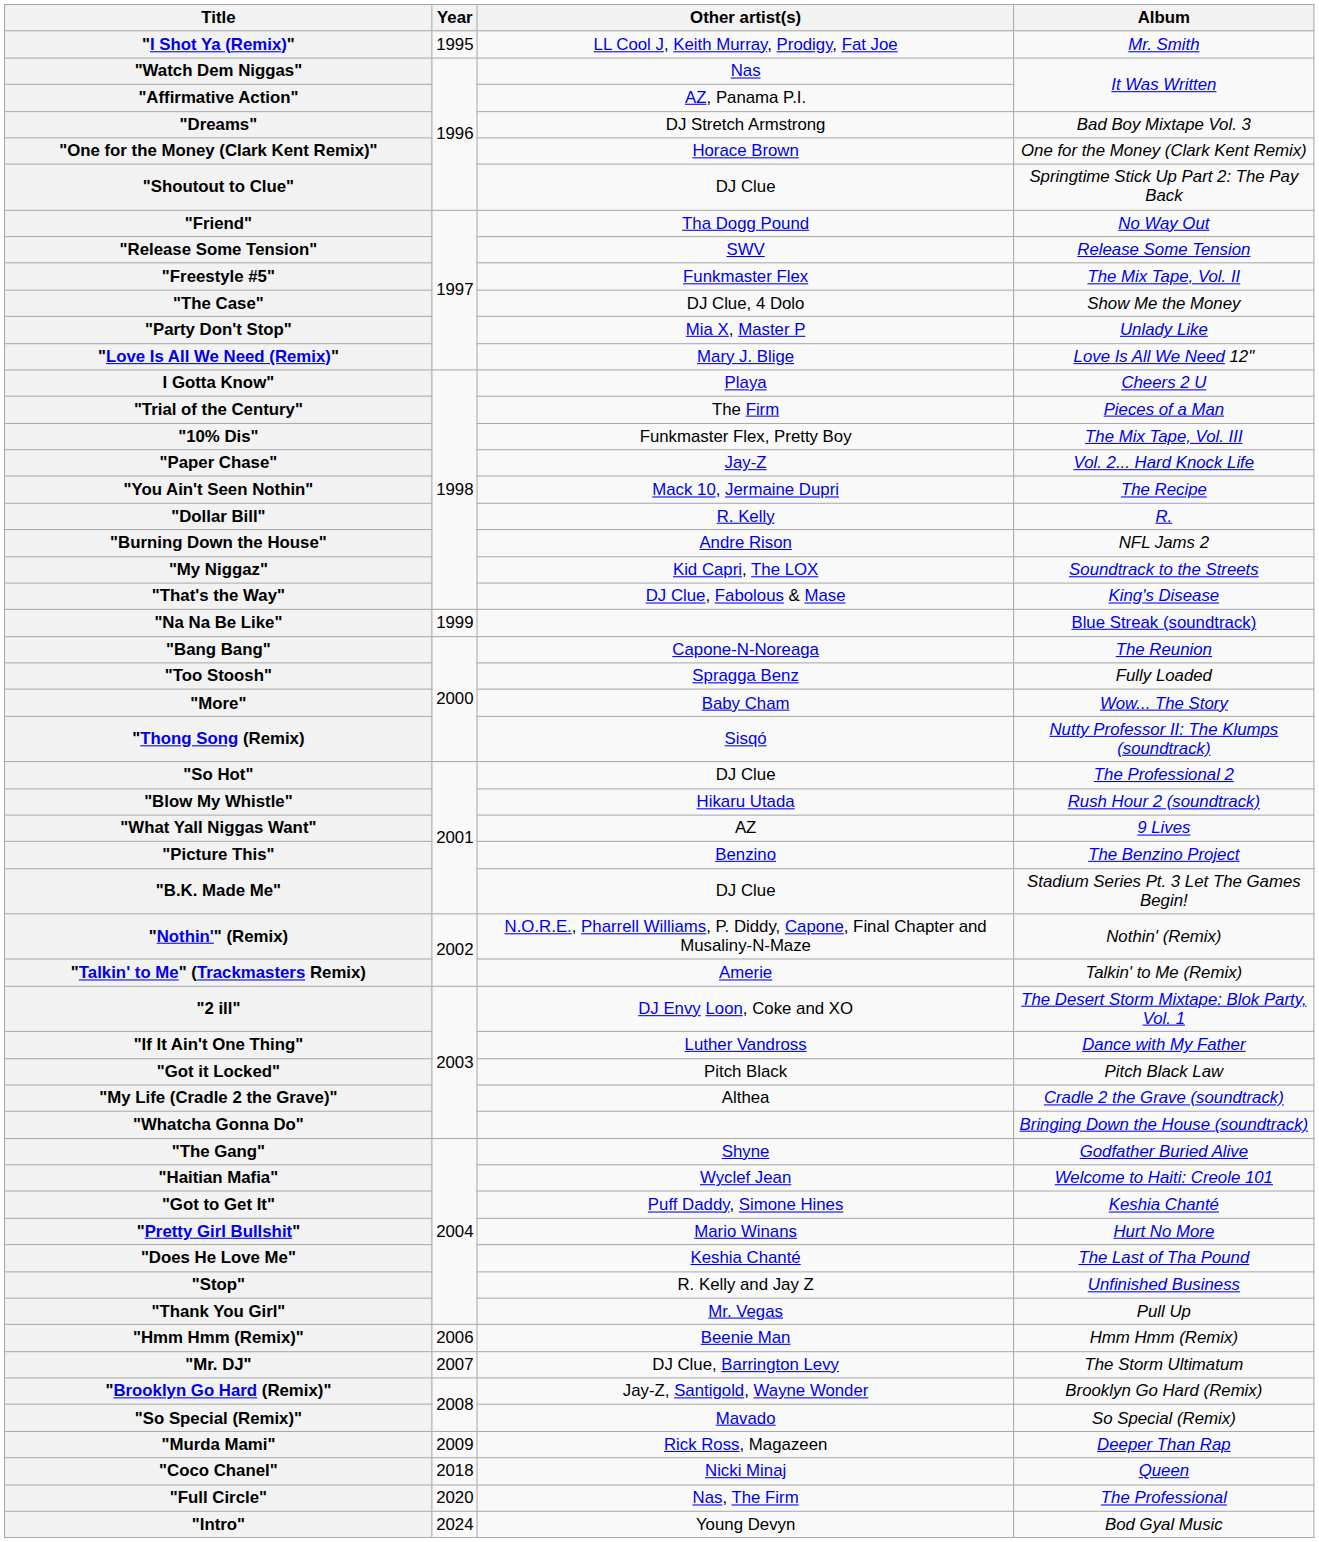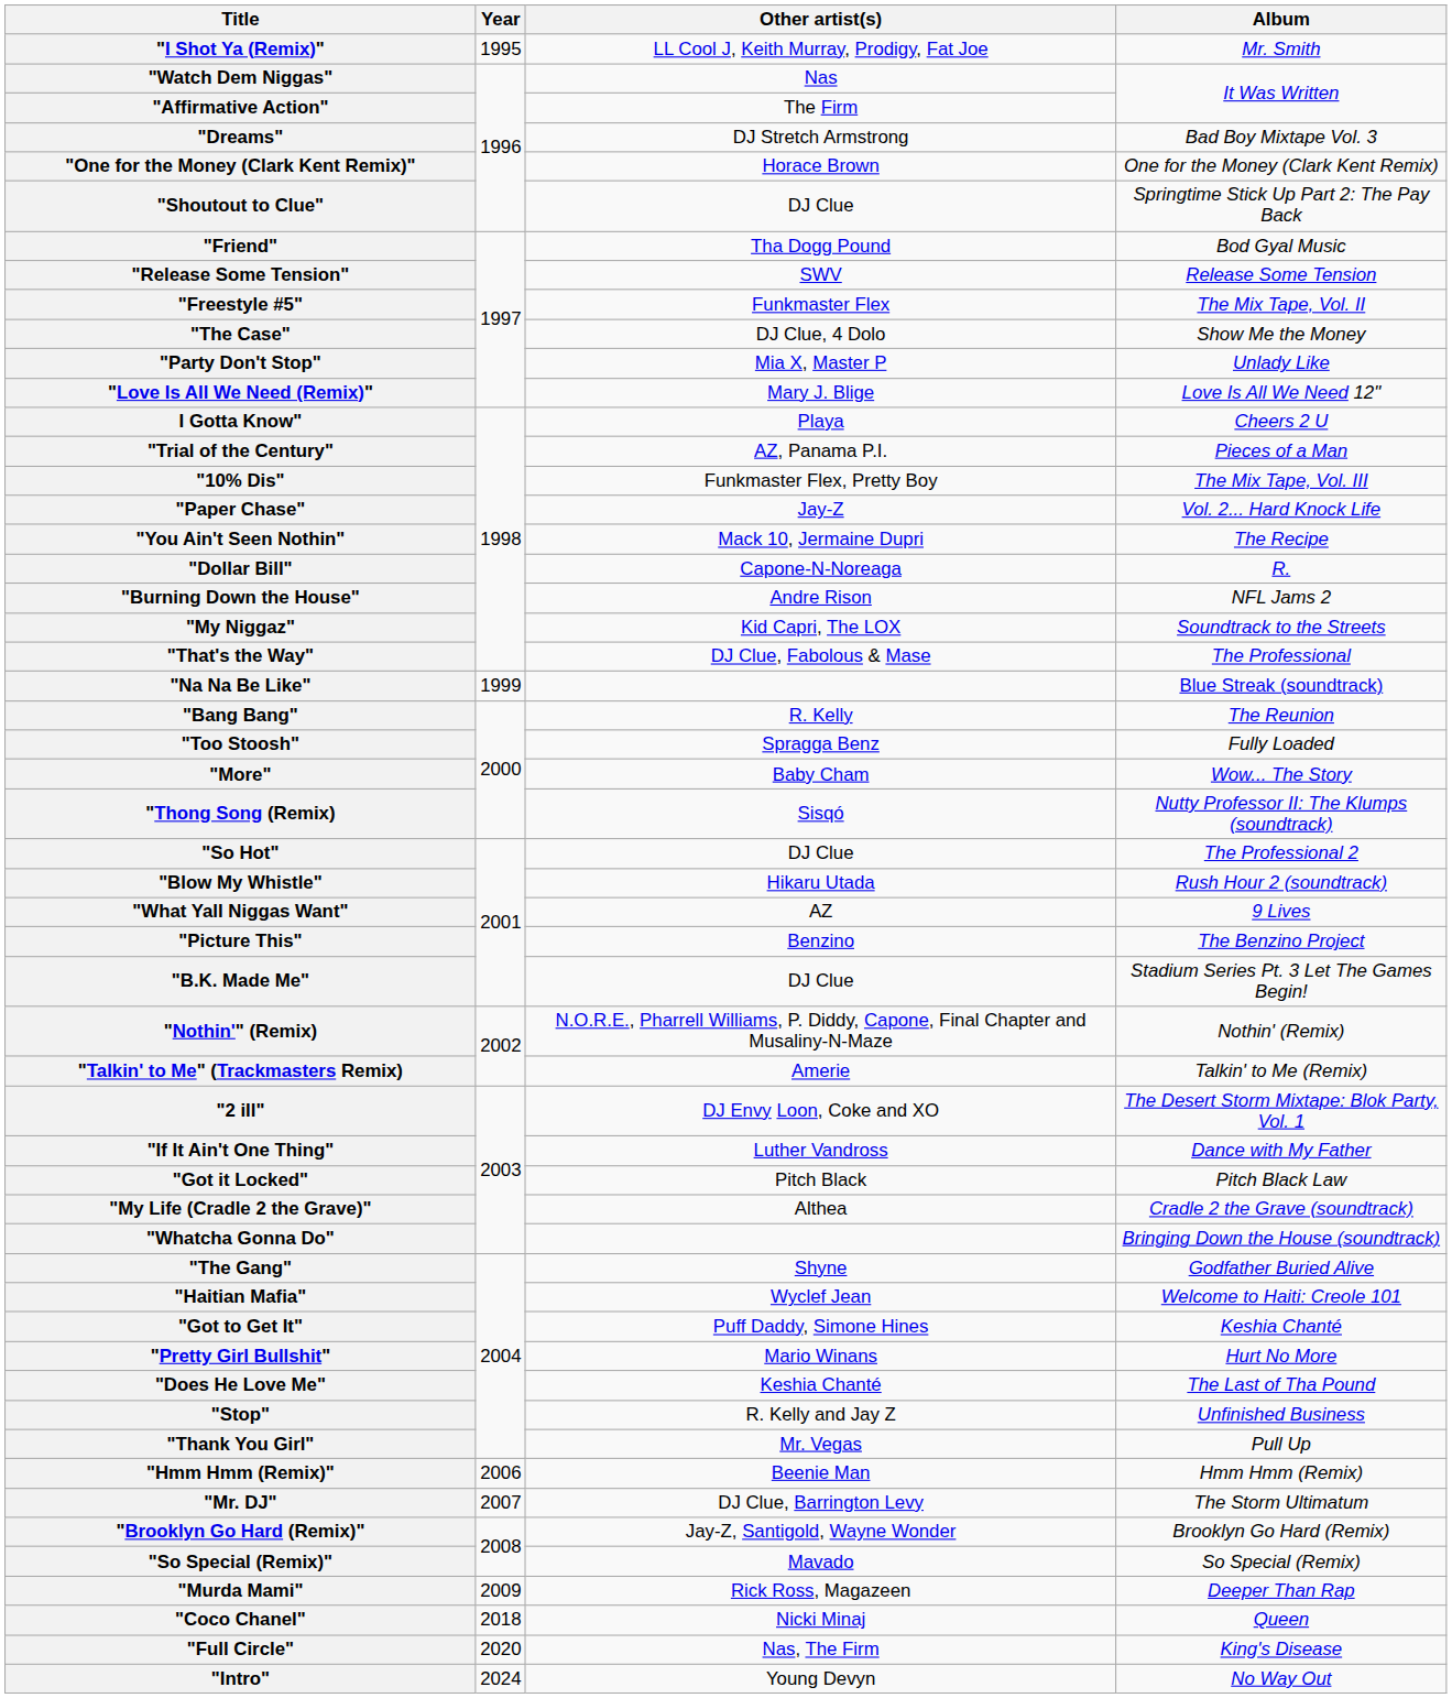"Affirmative Action" | Other artist(s): AZ, Panama P.I. -> The Firm
"Friend" | Album: No Way Out -> Bod Gyal Music
"Trial of the Century" | Other artist(s): The Firm -> AZ, Panama P.I.
"Dollar Bill" | Other artist(s): R. Kelly -> Capone-N-Noreaga
"That's the Way" | Album: King's Disease -> The Professional
"Bang Bang" | Other artist(s): Capone-N-Noreaga -> R. Kelly
"Full Circle" | Album: The Professional -> King's Disease
"Intro" | Album: Bod Gyal Music -> No Way Out
